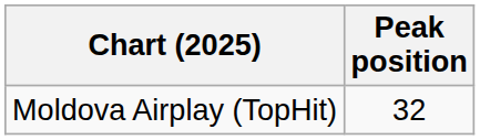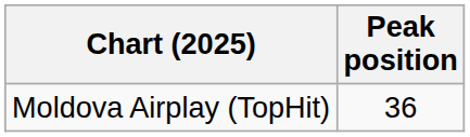Moldova Airplay (TopHit) | Peak position: 32 -> 36
